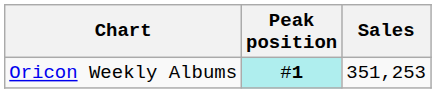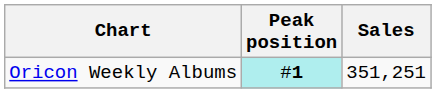Oricon Weekly Albums | Sales: 351,253 -> 351,251
